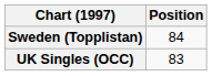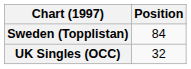UK Singles (OCC) | Position: 83 -> 32
